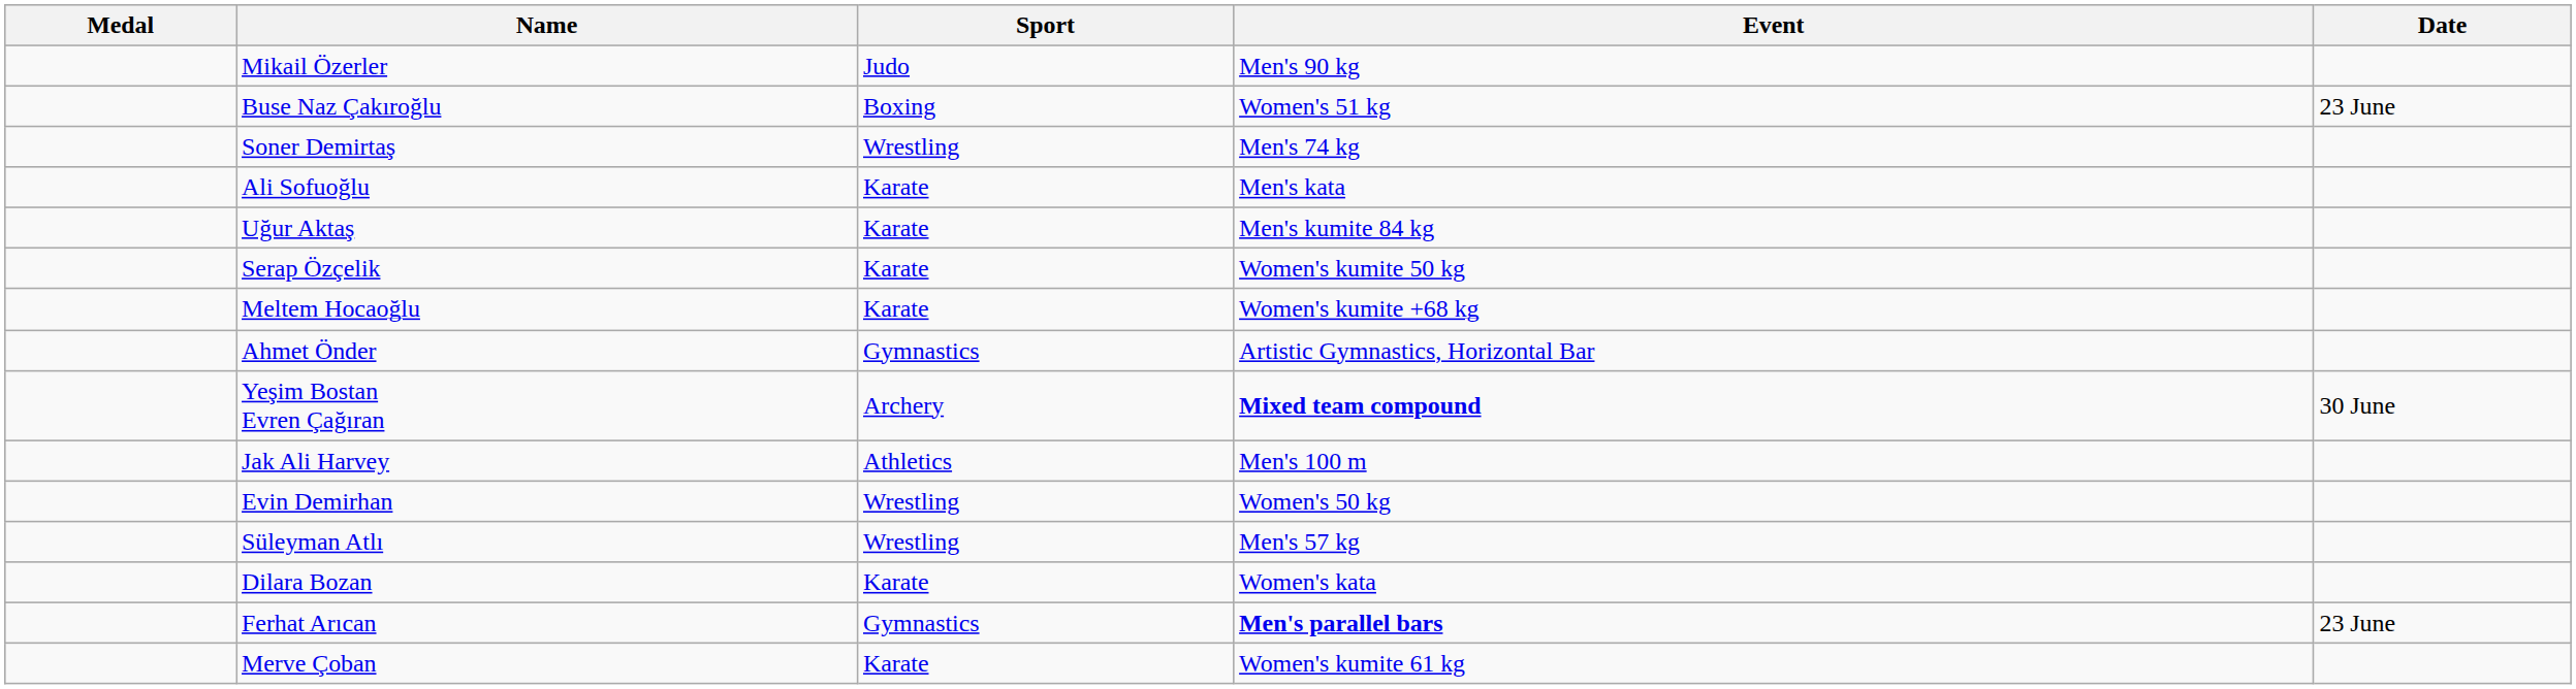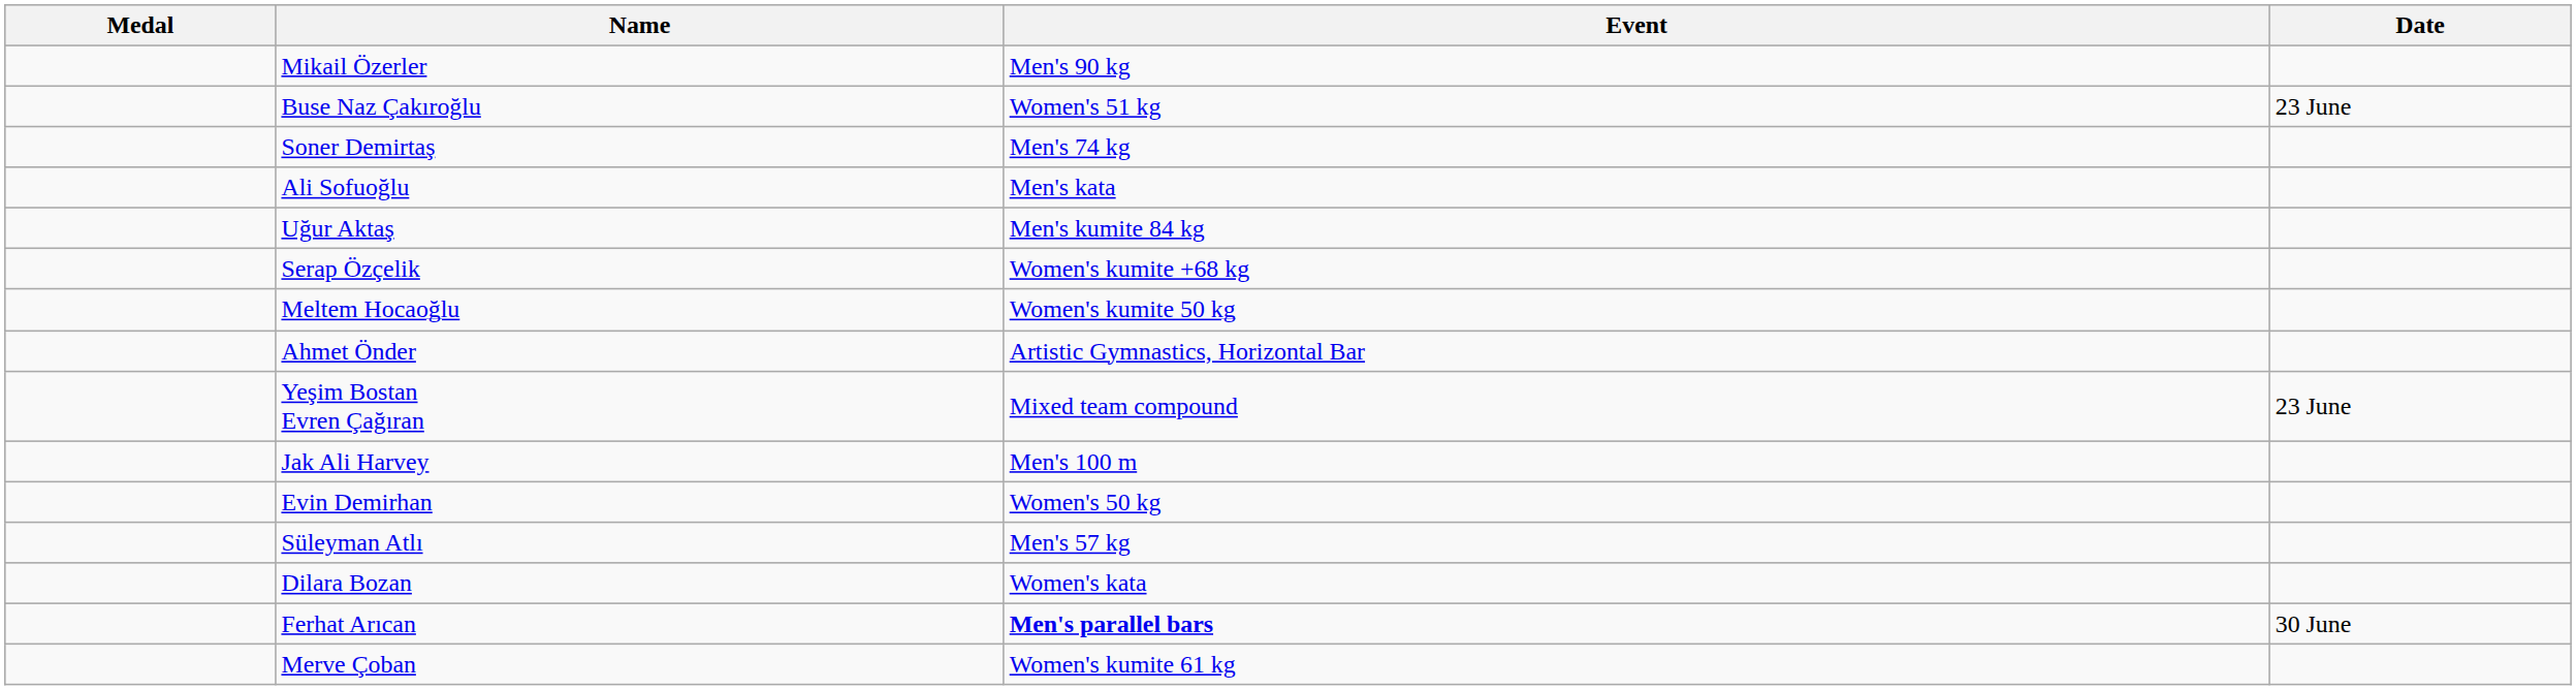- column: Sport | Judo | Boxing | Wrestling | Karate | Karate | Karate | Karate | Gymnastics | Archery | Athletics | Wrestling | Wrestling | Karate | Gymnastics | Karate
Serap Özçelik | Event: Women's kumite 50 kg -> Women's kumite +68 kg
Meltem Hocaoğlu | Event: Women's kumite +68 kg -> Women's kumite 50 kg
Yeşim Bostan Evren Çağıran | Event: bold -> normal
Yeşim Bostan Evren Çağıran | Date: 30 June -> 23 June
Ferhat Arıcan | Date: 23 June -> 30 June
